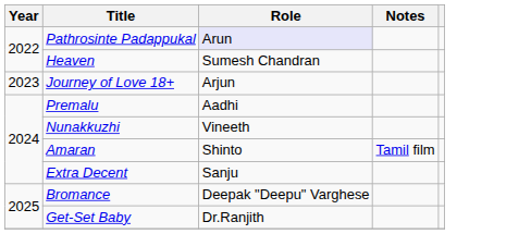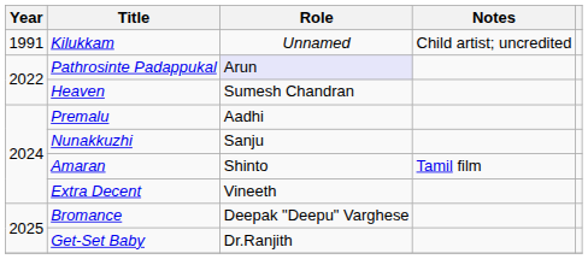+ row: 1991 | Kilukkam | Unnamed | Child artist; uncredited
- row: 2023 | Journey of Love 18+ | Arjun
Nunakkuzhi | Role: Vineeth -> Sanju
Extra Decent | Role: Sanju -> Vineeth
